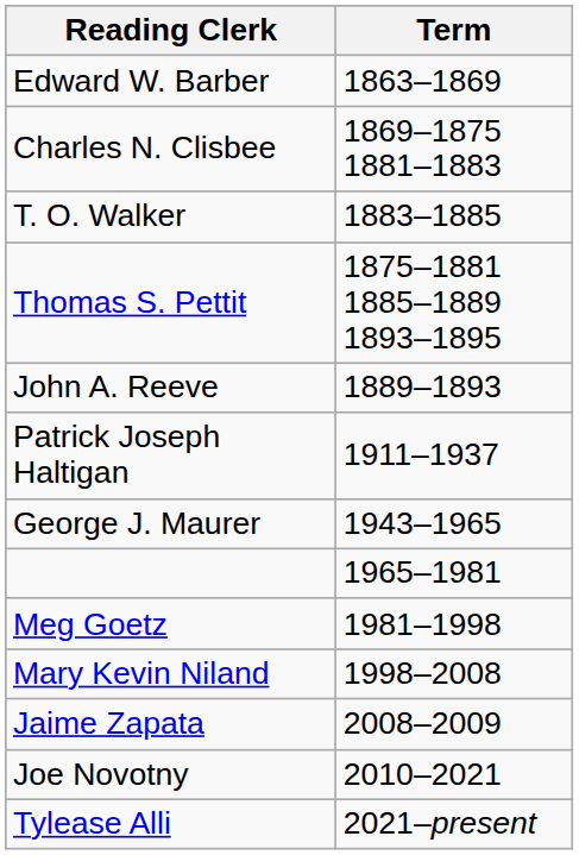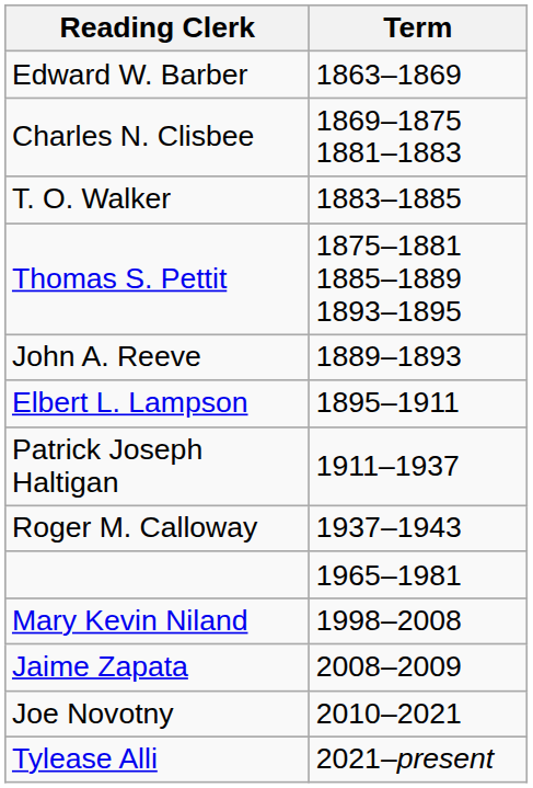+ row: Elbert L. Lampson | 1895–1911
+ row: Roger M. Calloway | 1937–1943
- row: George J. Maurer | 1943–1965
- row: Meg Goetz | 1981–1998
